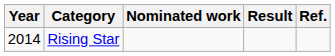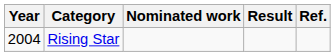Rising Star | Year: 2014 -> 2004
